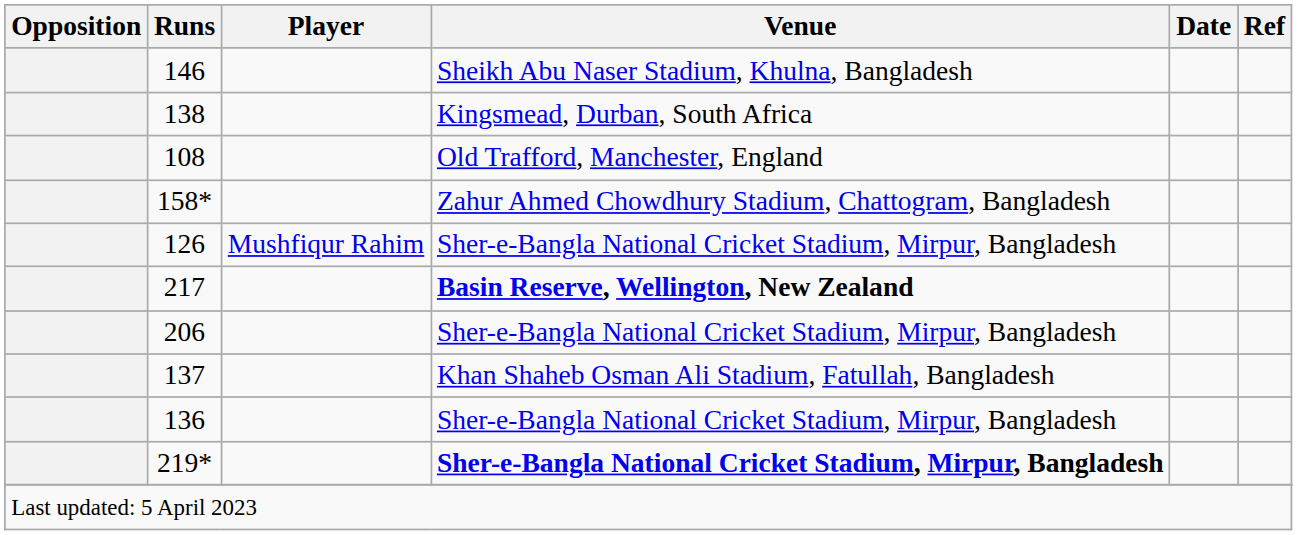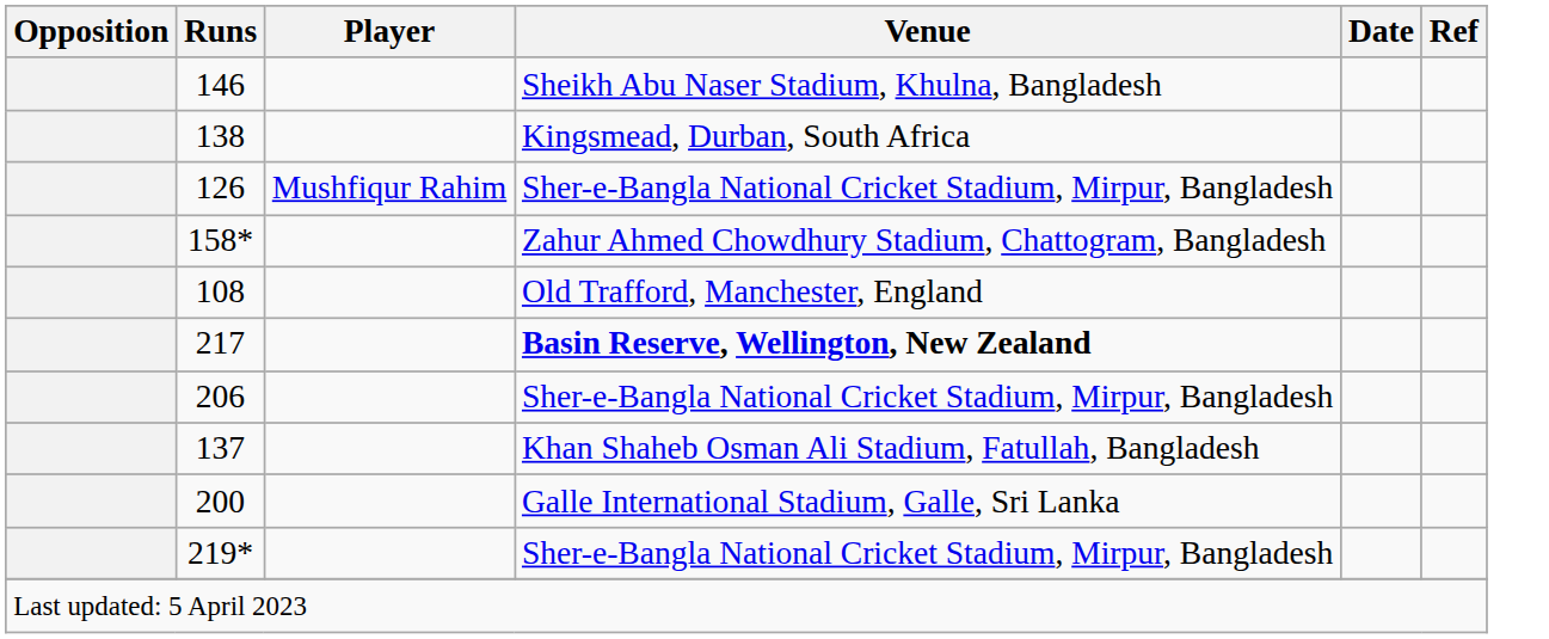rows swapped: 108 <-> 126
+ row: 200 | Galle International Stadium, Galle, Sri Lanka
- row: 136 | Sher-e-Bangla National Cricket Stadium, Mirpur, Bangladesh
219* | Venue: bold -> normal
